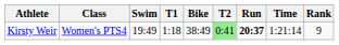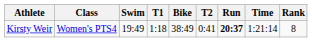Kirsty Weir | T2: lightgreen background -> no background
Kirsty Weir | Rank: 9 -> 8
